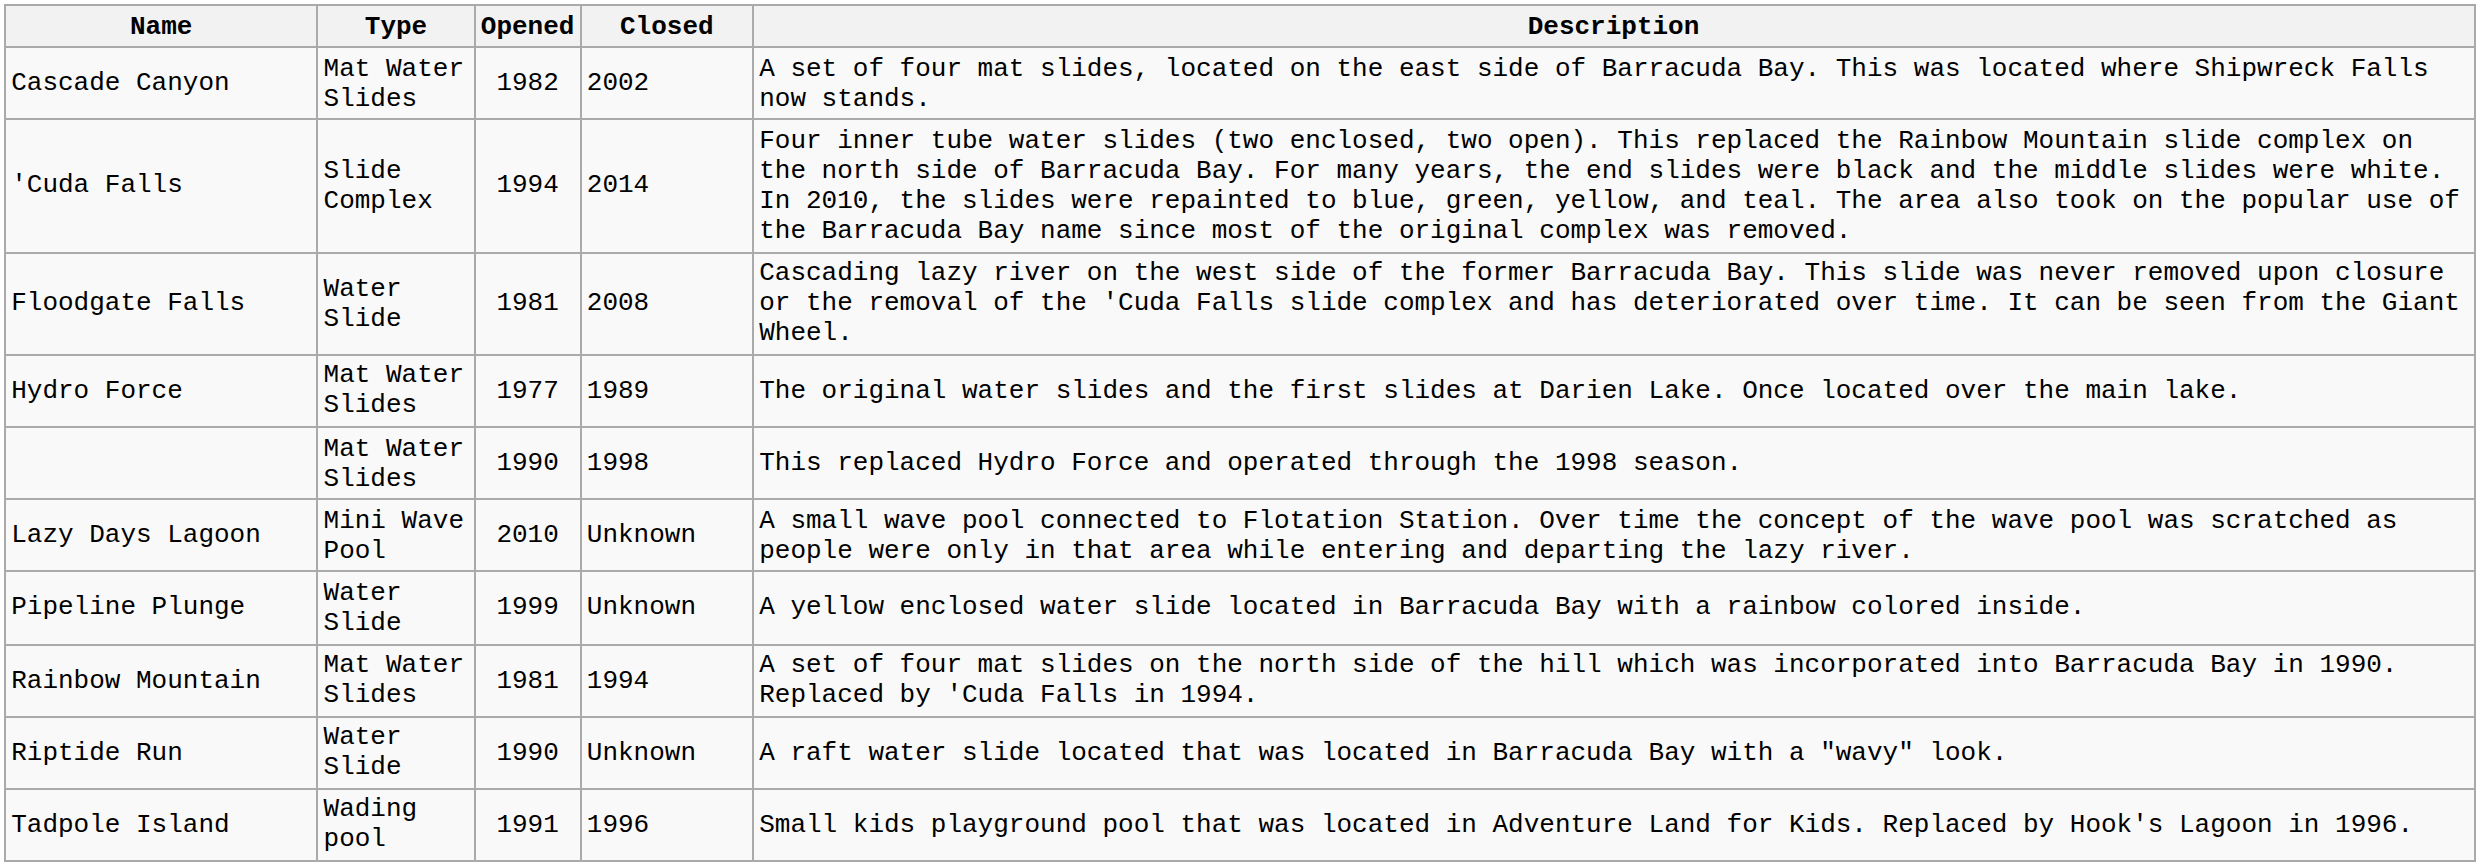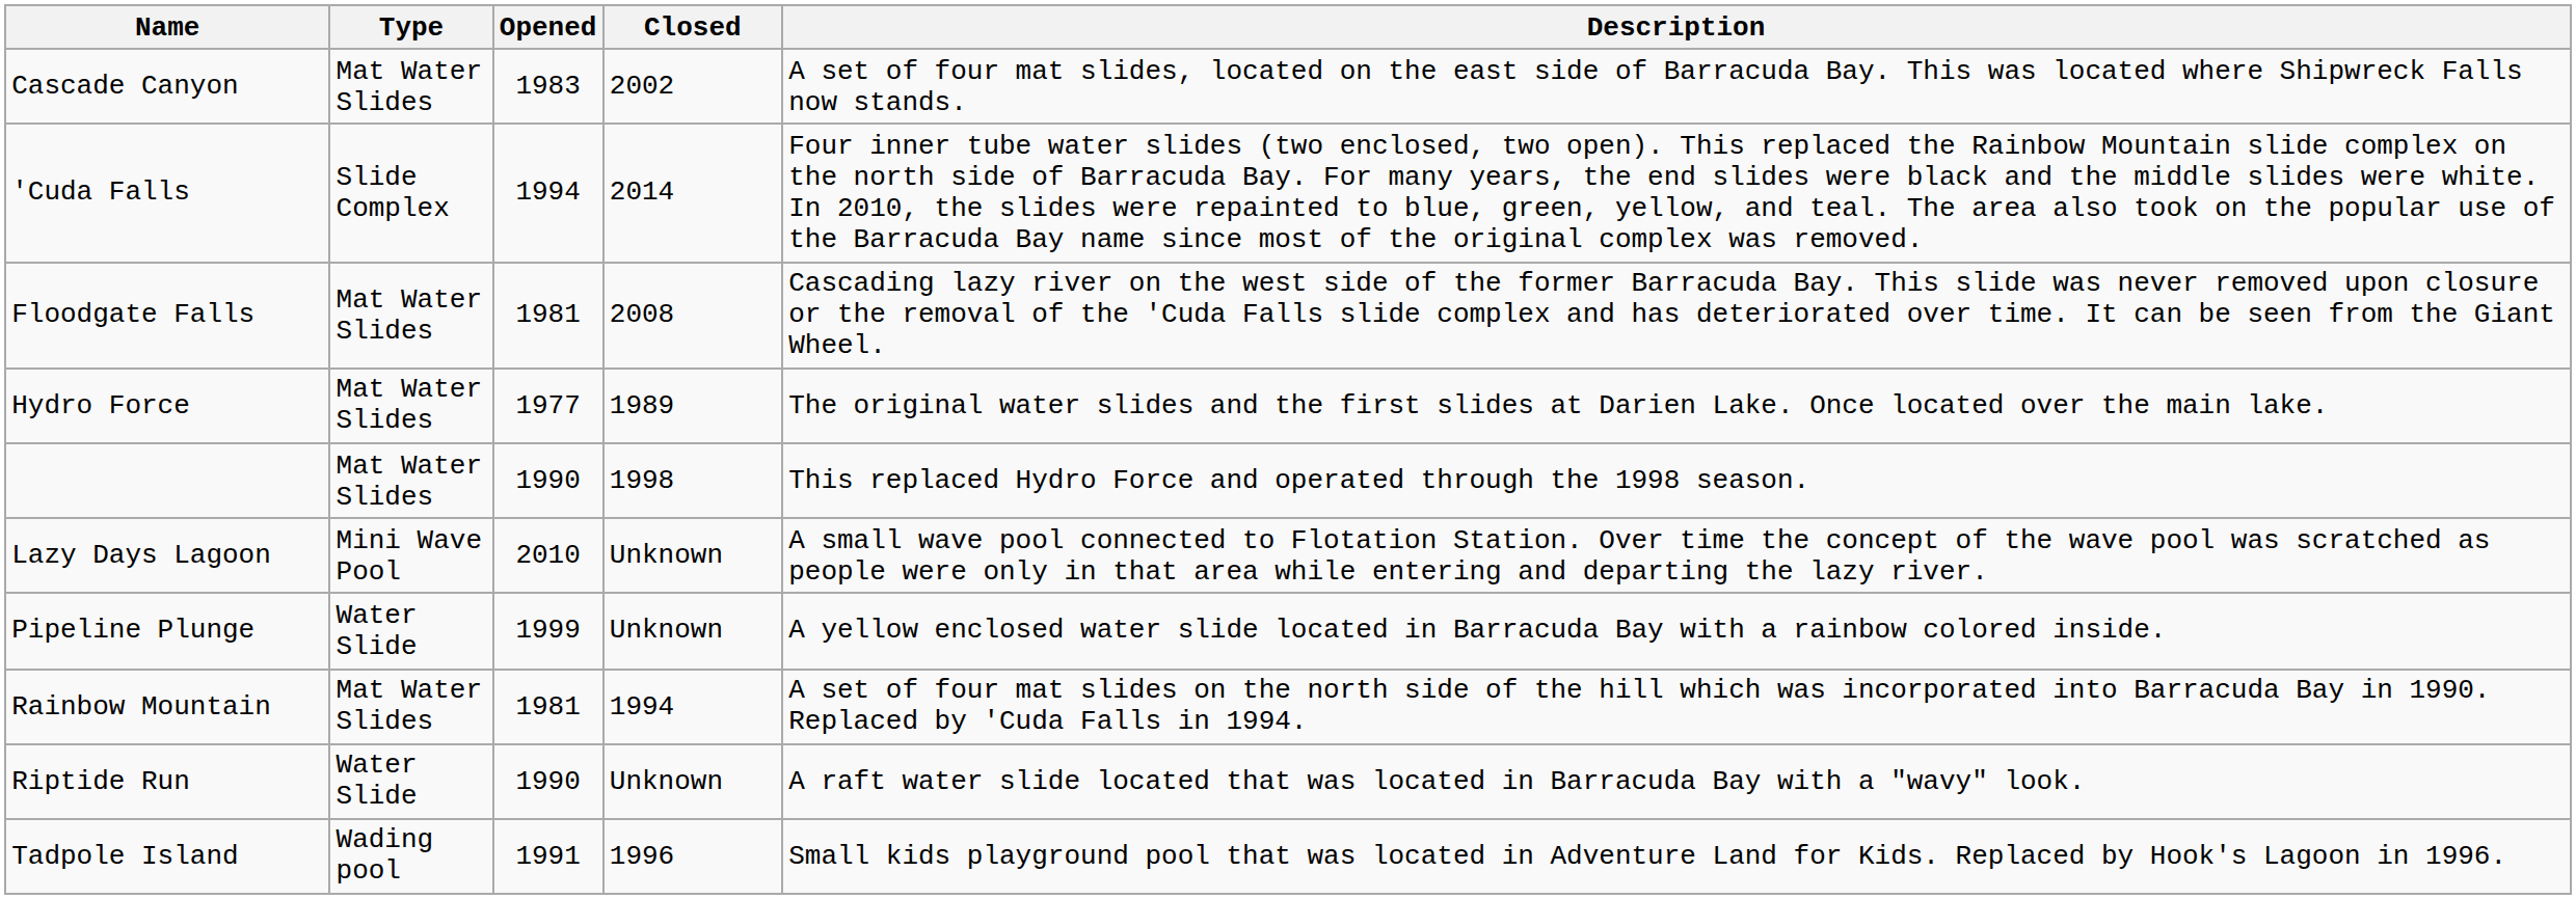Cascade Canyon | Opened: 1982 -> 1983
Floodgate Falls | Type: Water Slide -> Mat Water Slides
